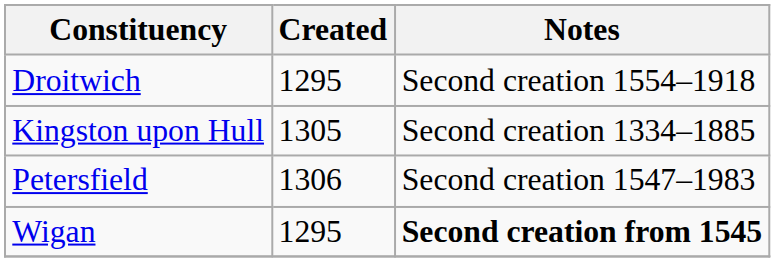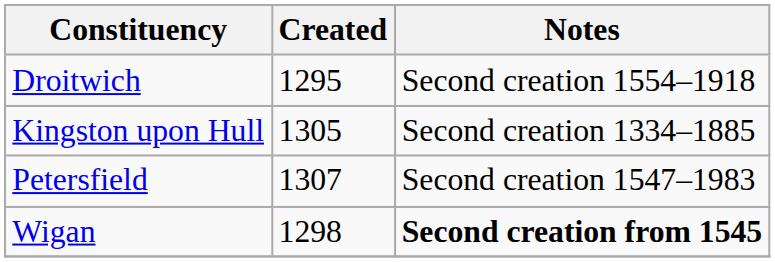Petersfield | Created: 1306 -> 1307
Wigan | Created: 1295 -> 1298
